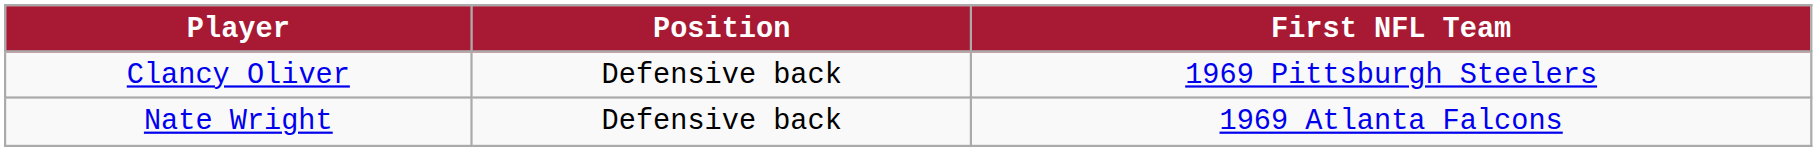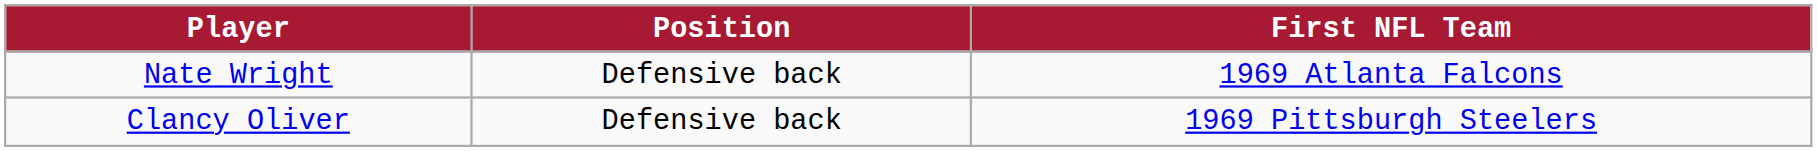rows swapped: Clancy Oliver <-> Nate Wright
